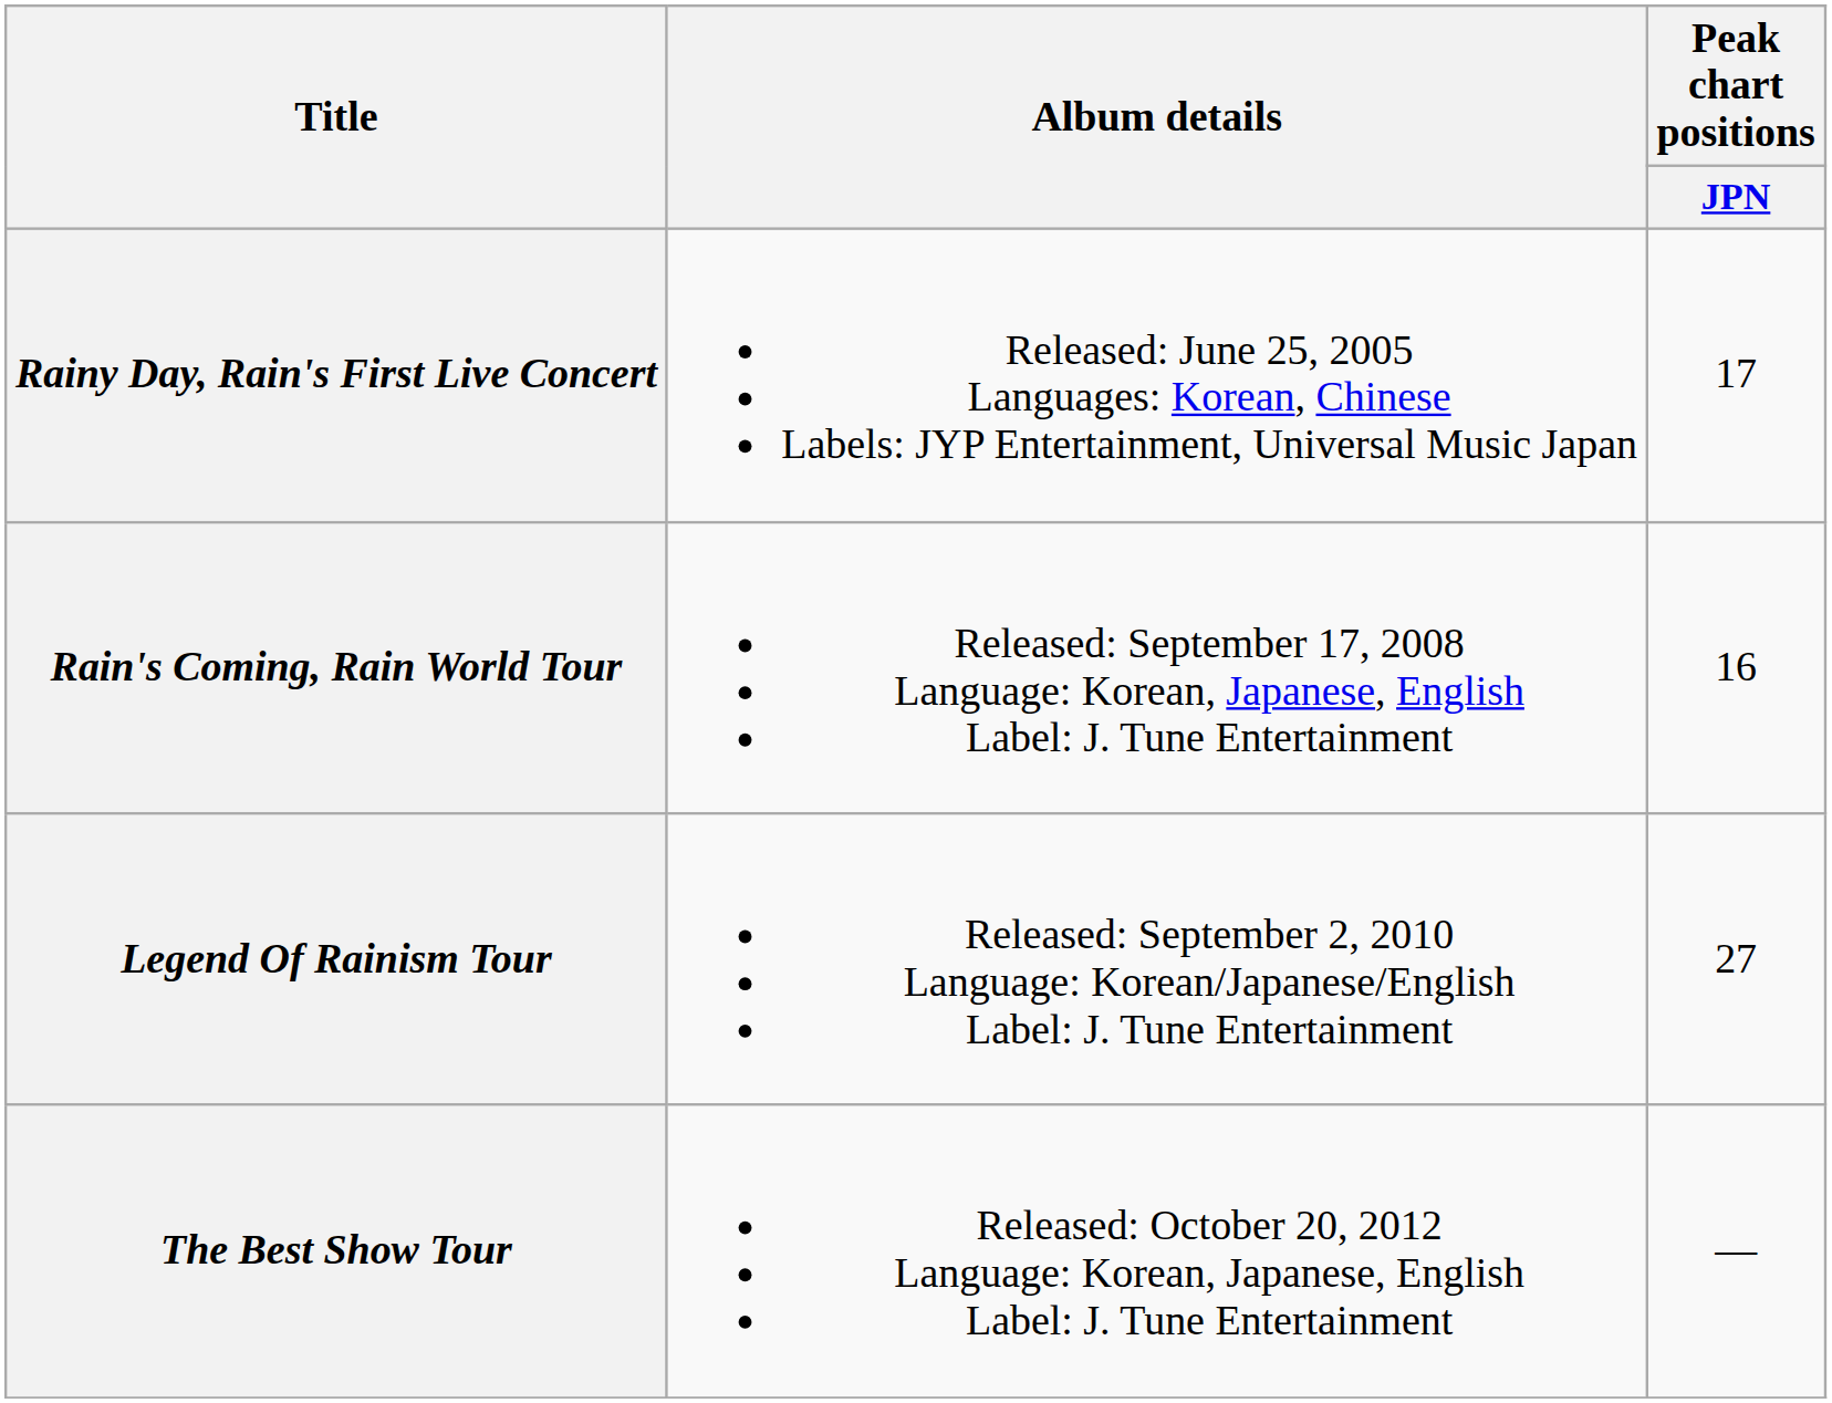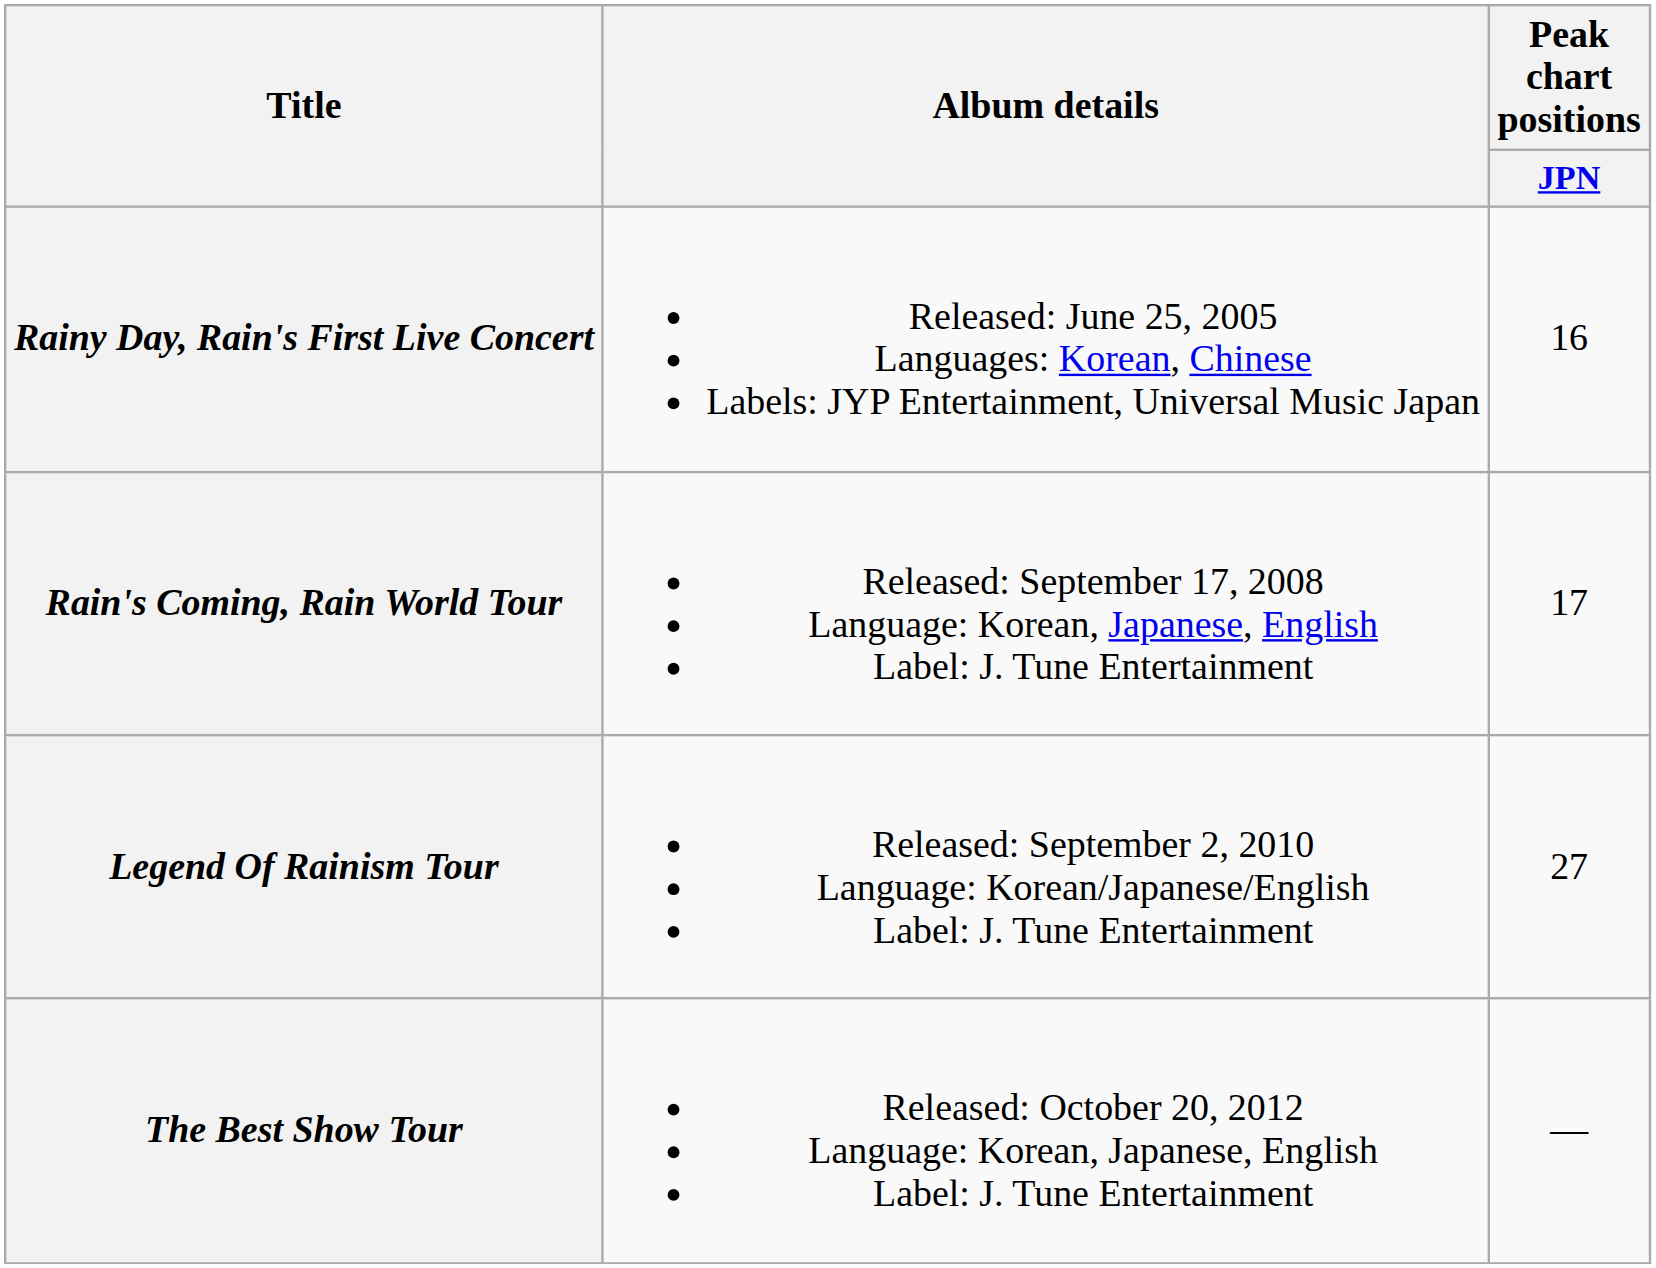Rainy Day, Rain's First Live Concert | Peak chart positions / JPN: 17 -> 16
Rain's Coming, Rain World Tour | Peak chart positions / JPN: 16 -> 17
